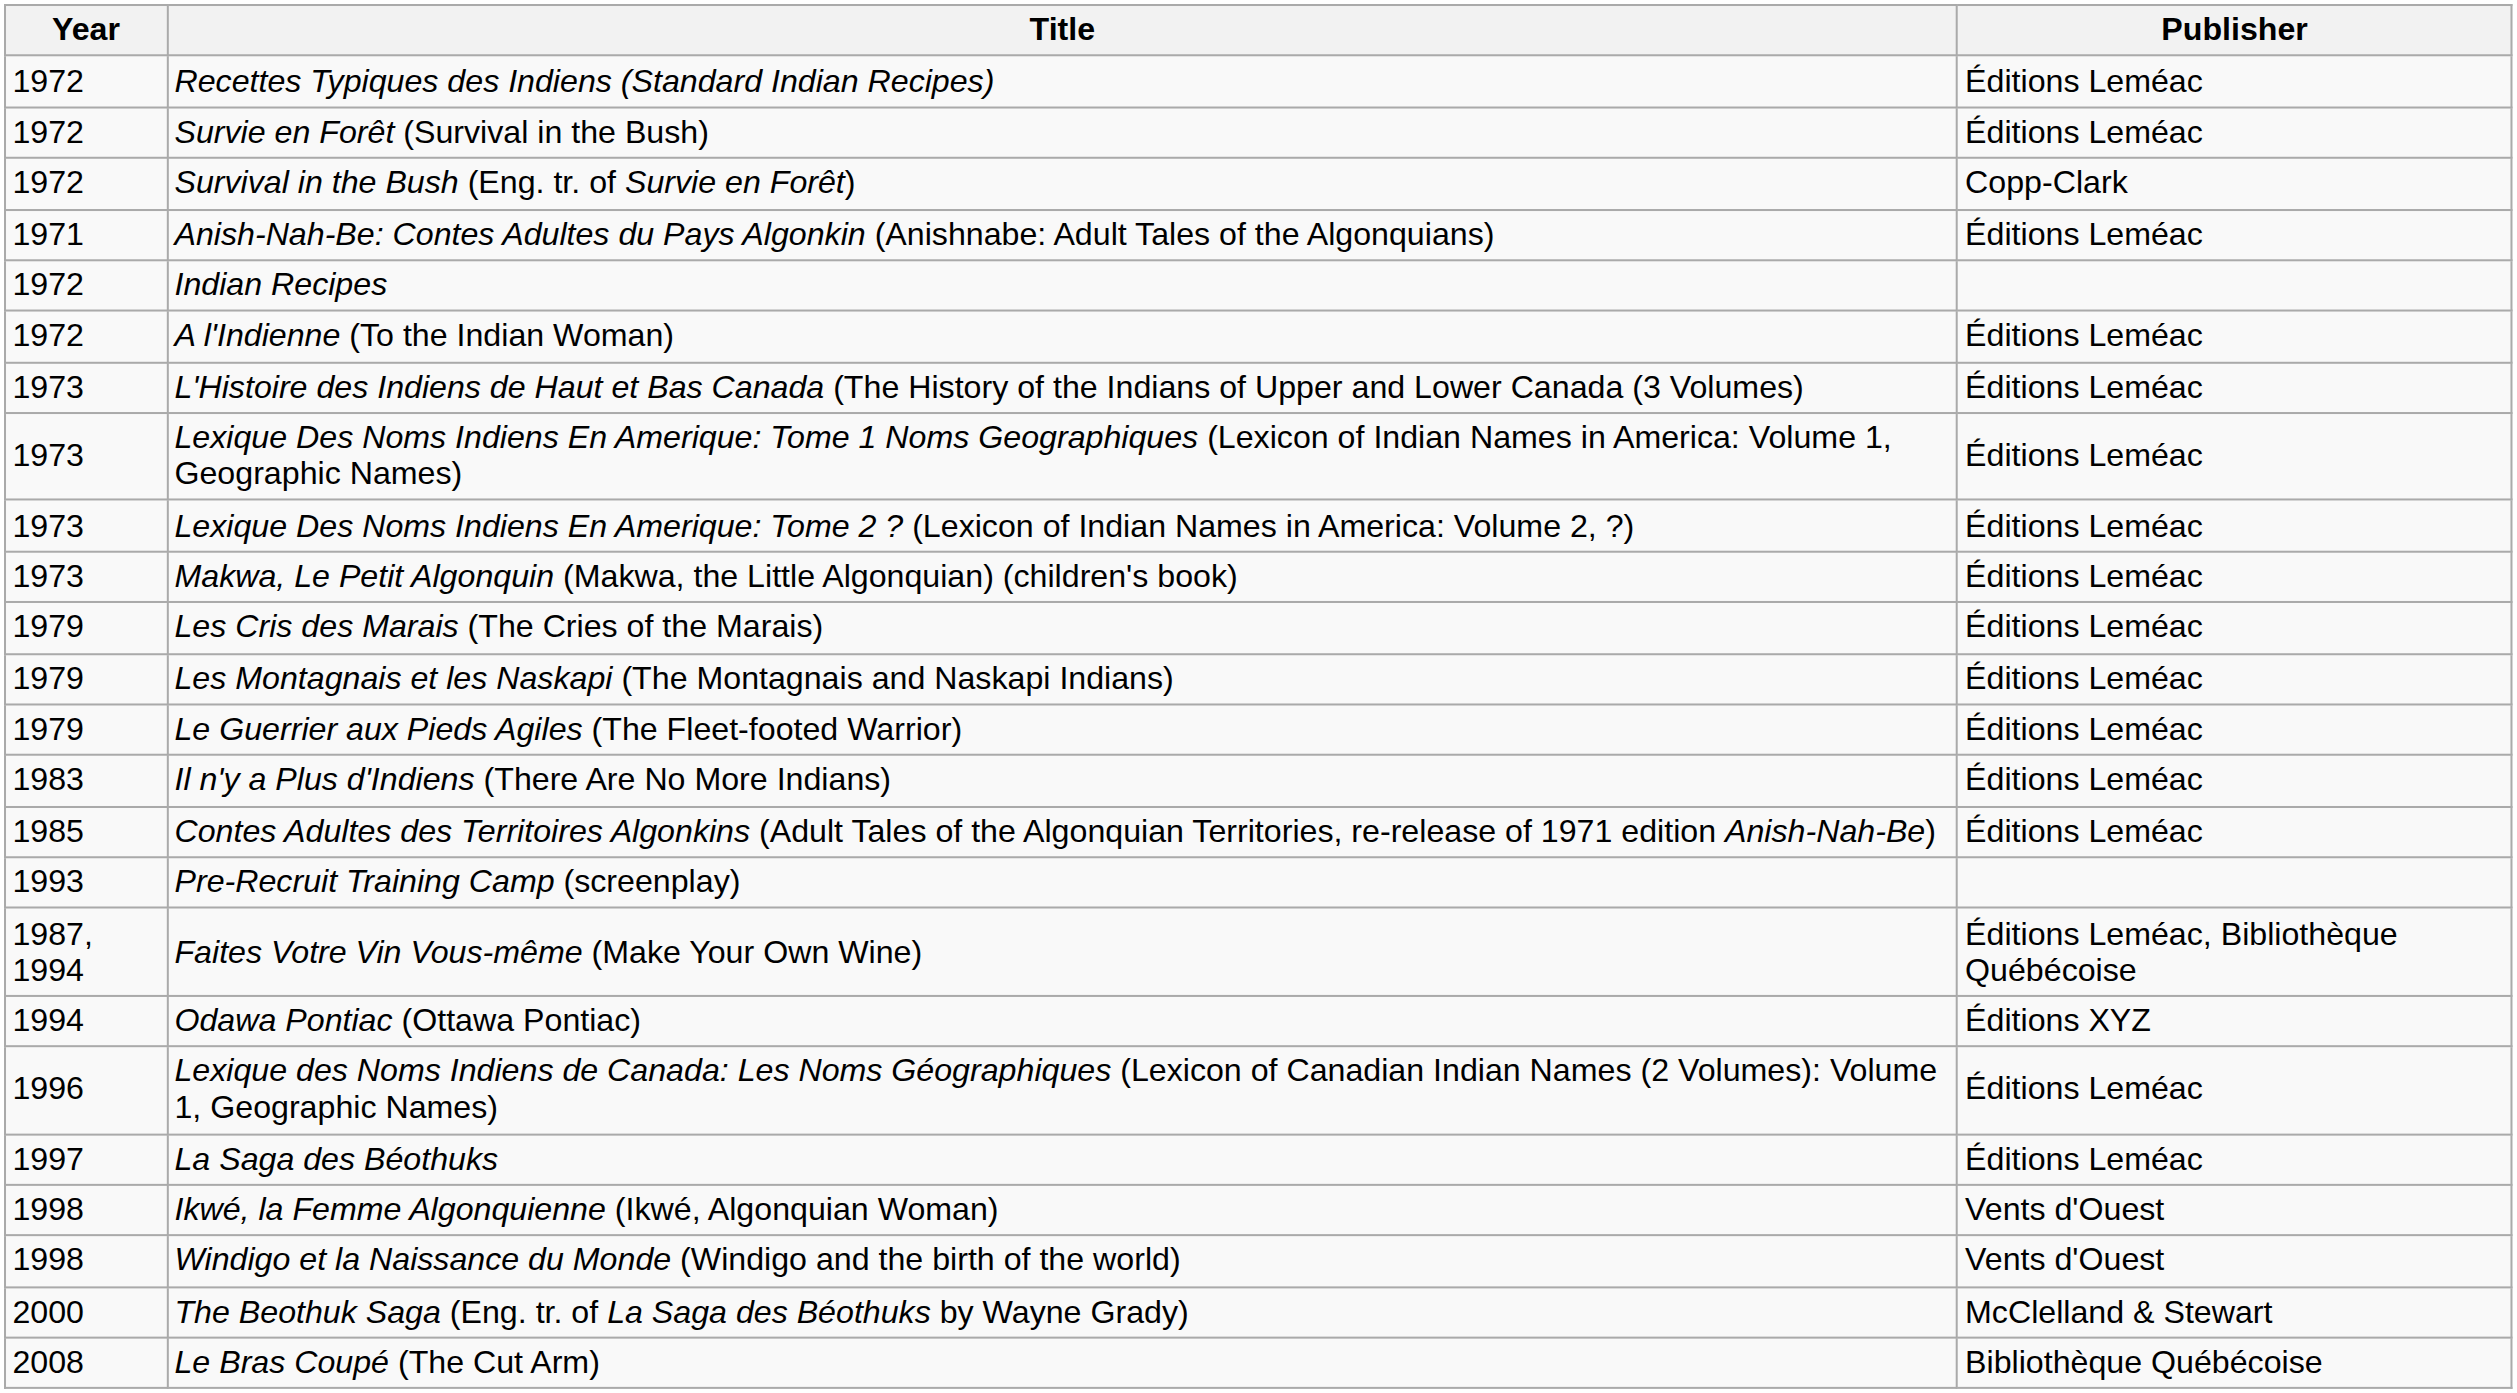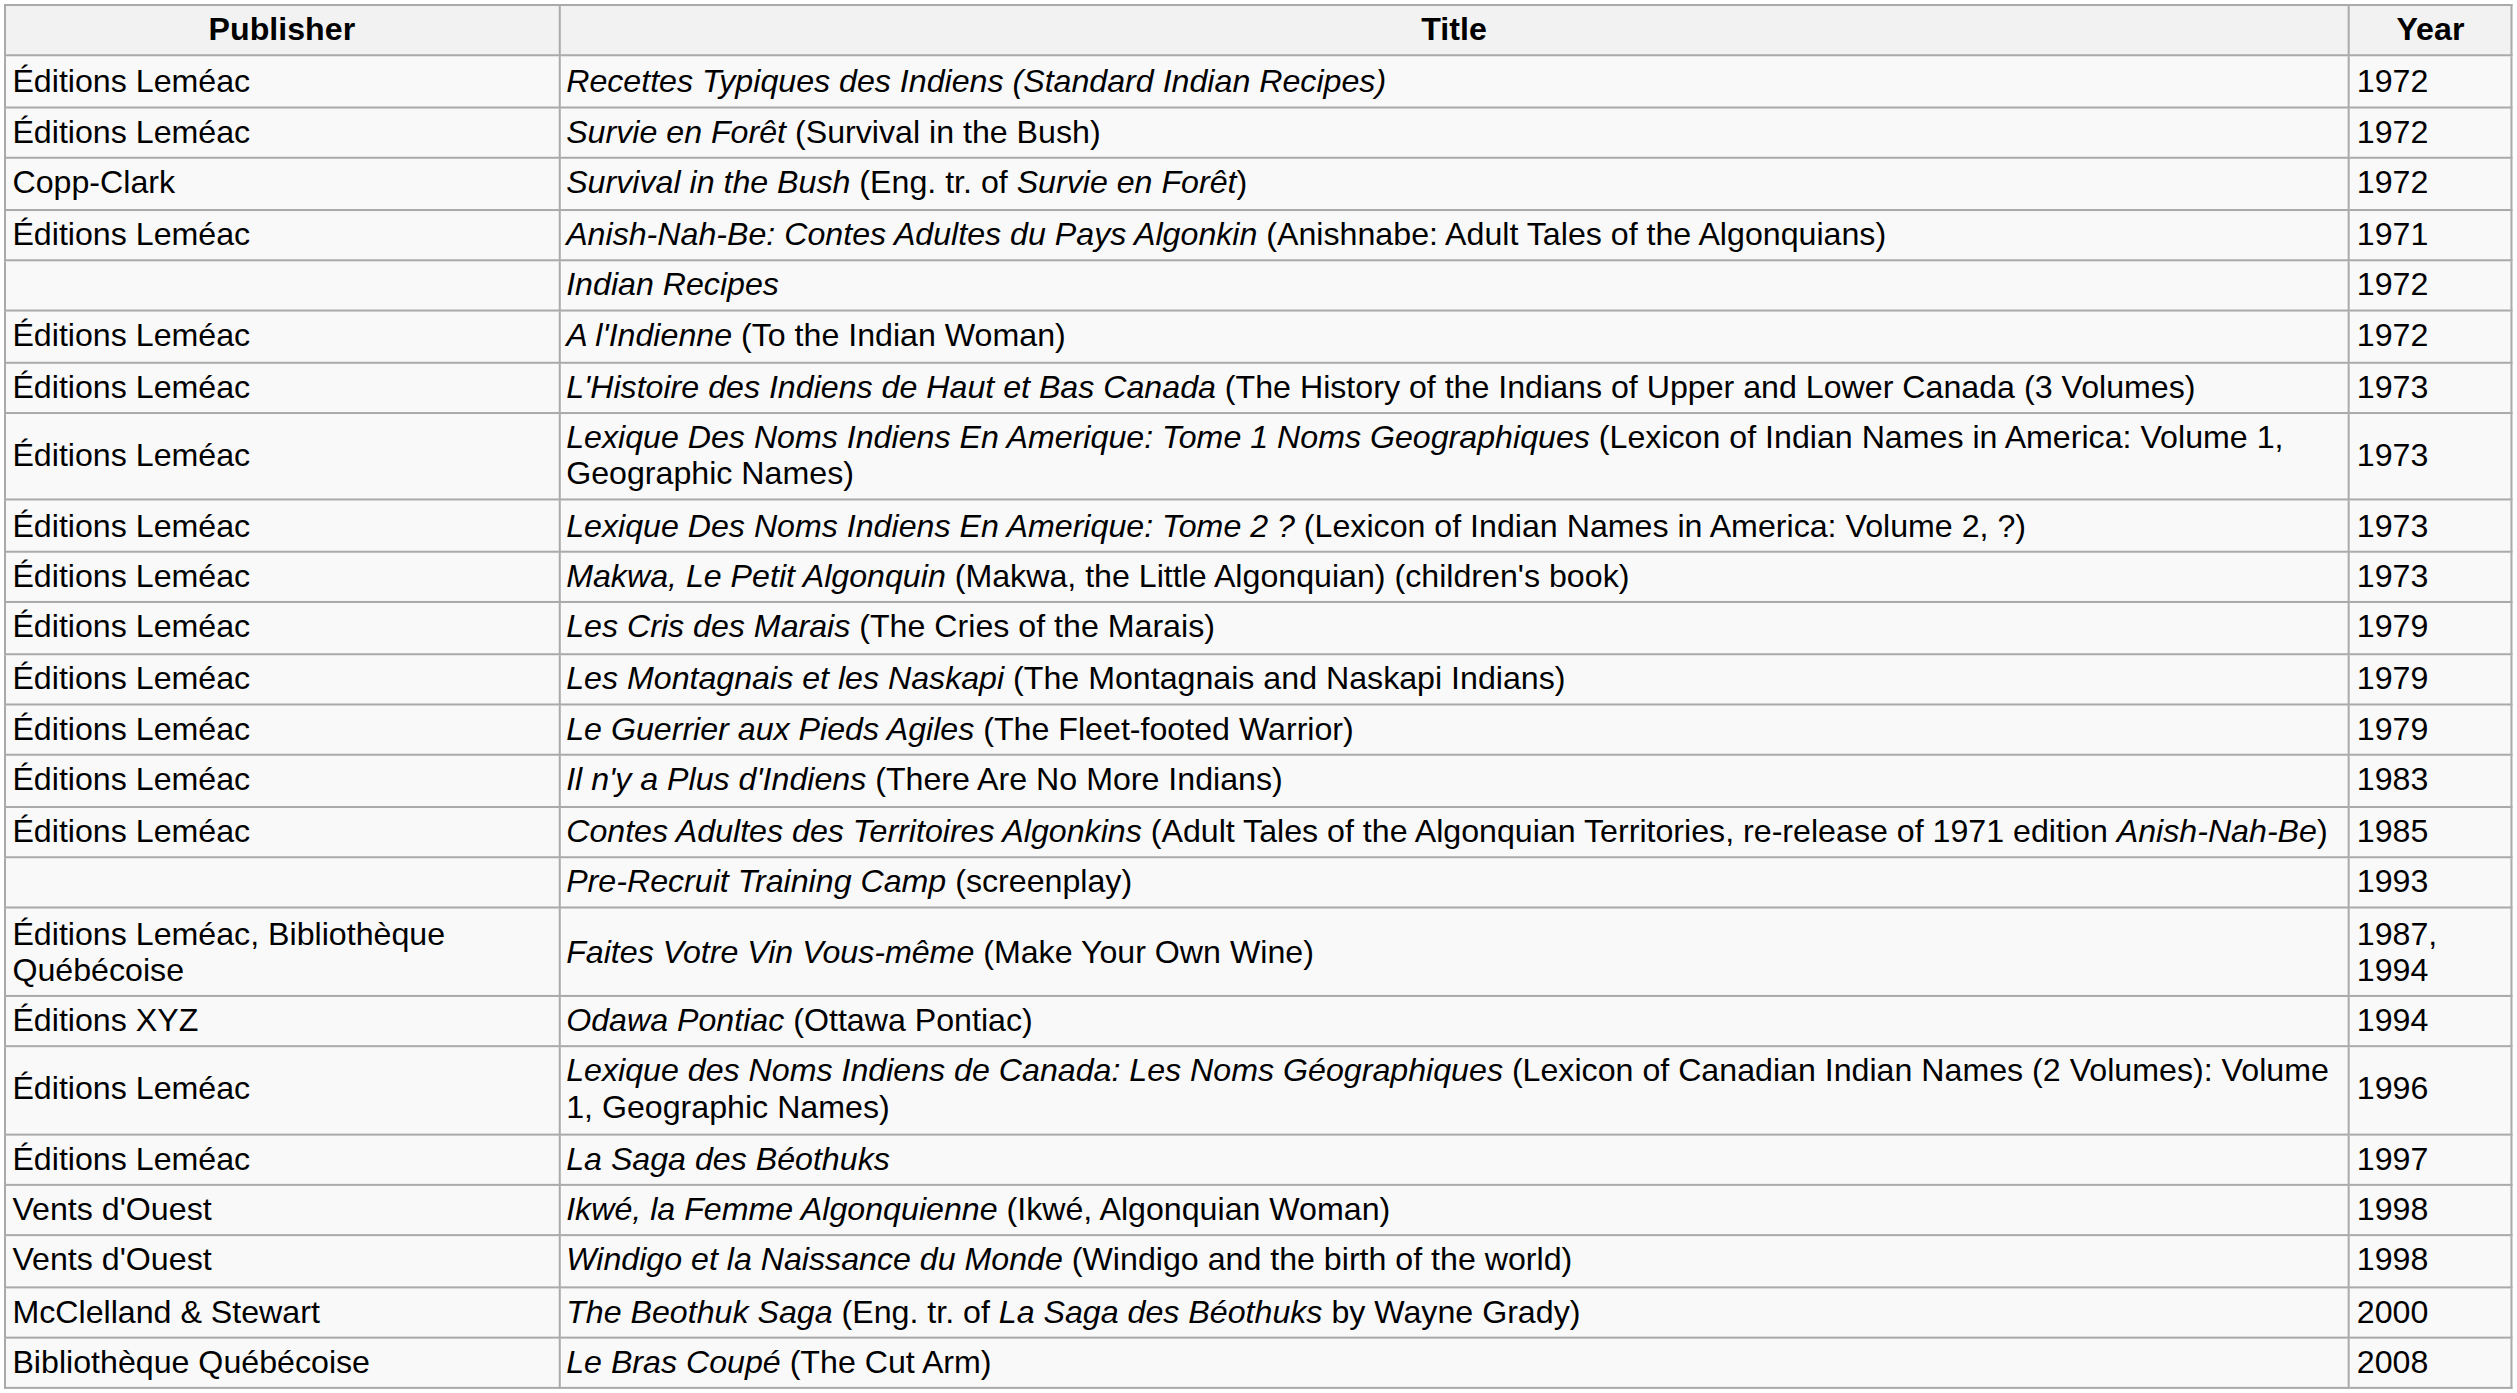columns swapped: Year <-> Publisher
